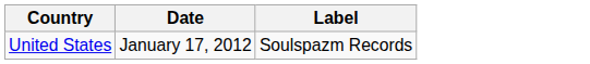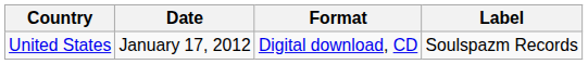+ column: Format | Digital download, CD
